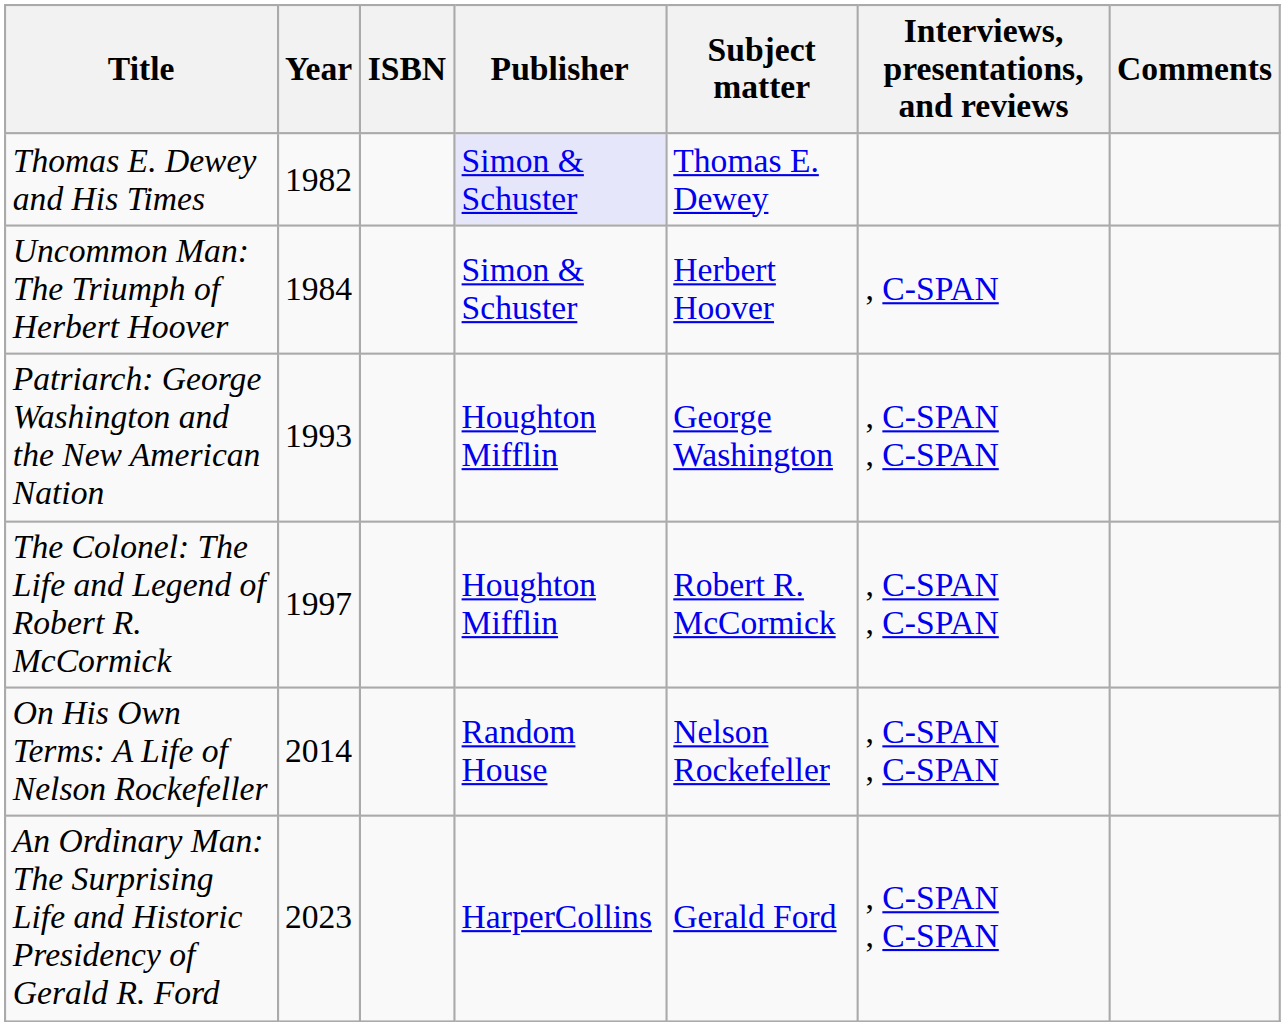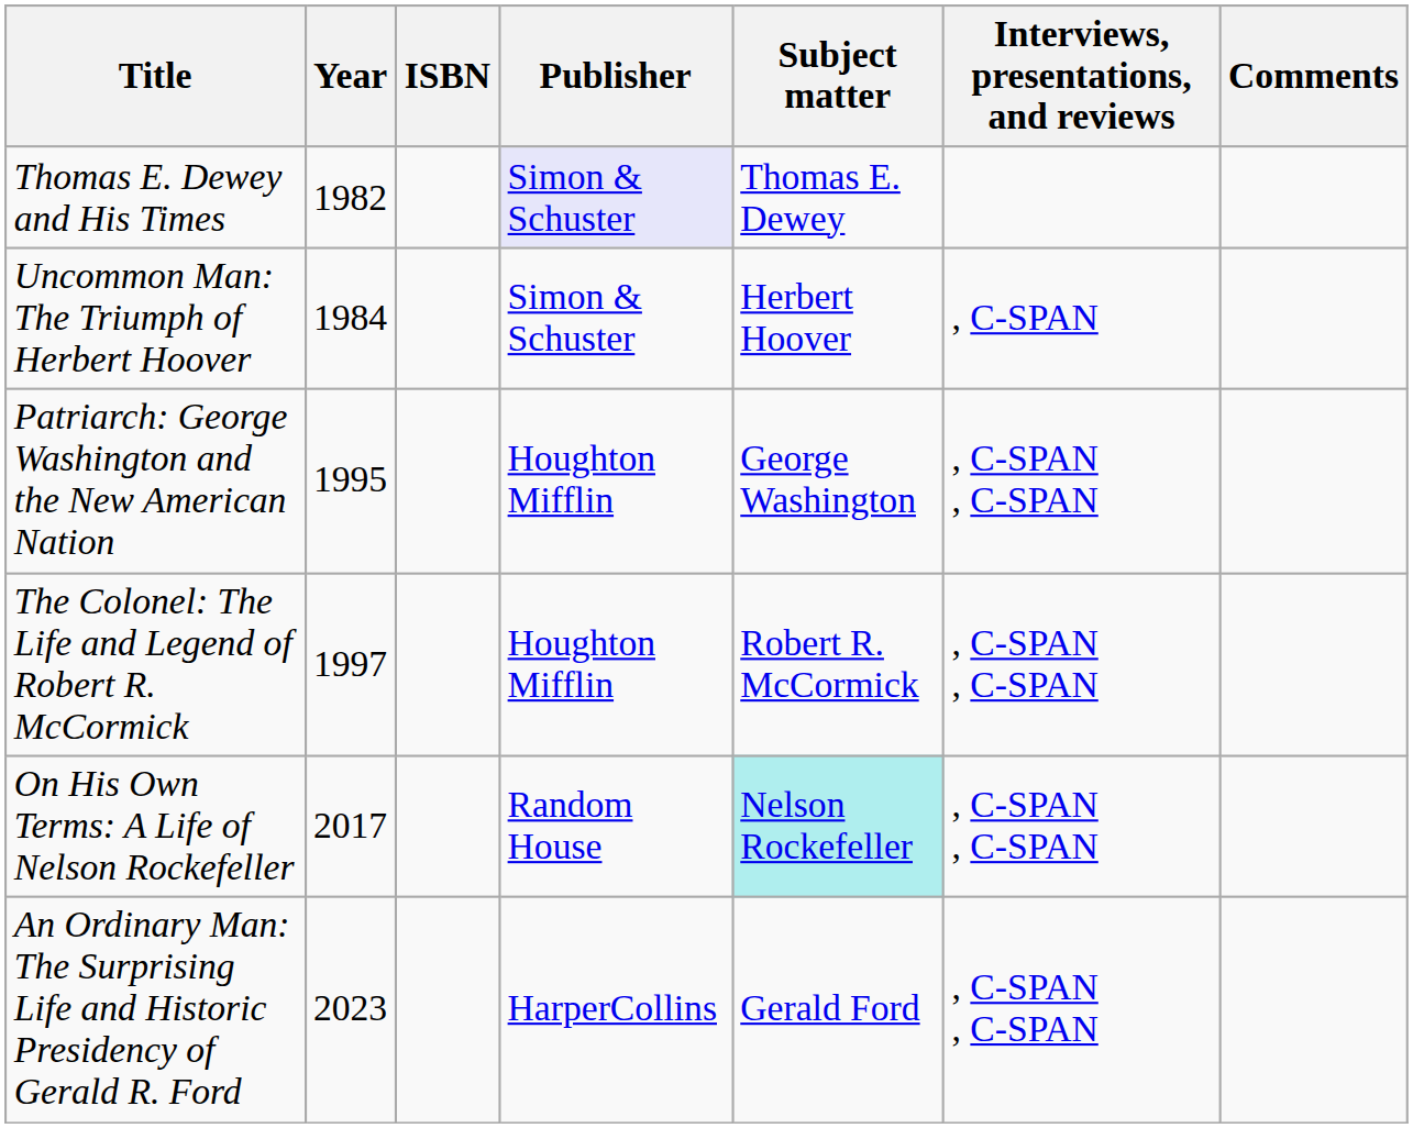Patriarch: George Washington and the New American Nation | Year: 1993 -> 1995
On His Own Terms: A Life of Nelson Rockefeller | Year: 2014 -> 2017
On His Own Terms: A Life of Nelson Rockefeller | Subject matter: no background -> paleturquoise background
